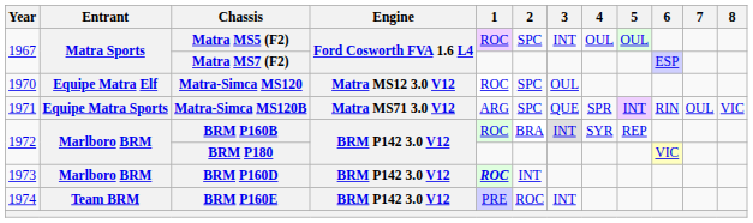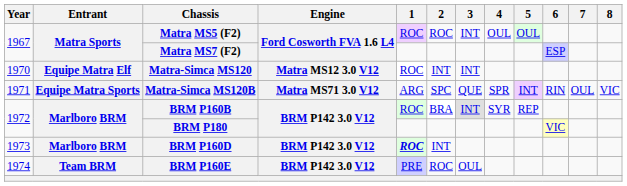Matra MS5 (F2) | 2: SPC -> ROC
Matra-Simca MS120 | 2: SPC -> INT
Matra-Simca MS120 | 3: OUL -> INT
BRM P160E | 3: INT -> OUL
